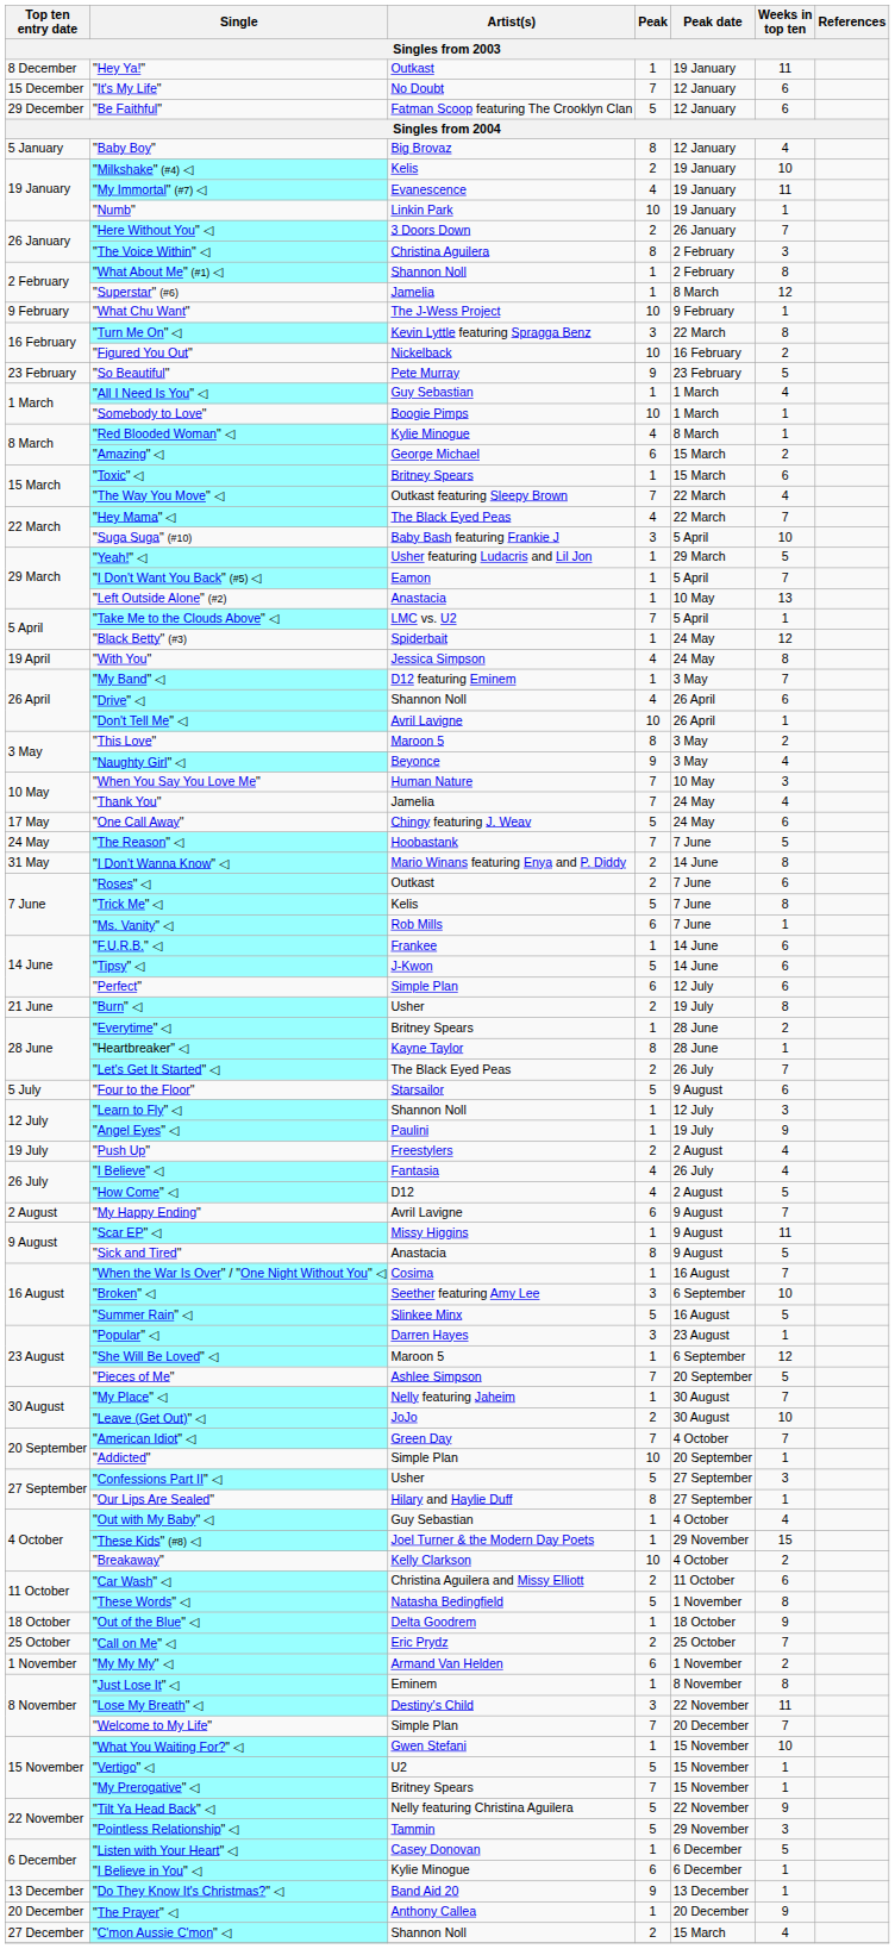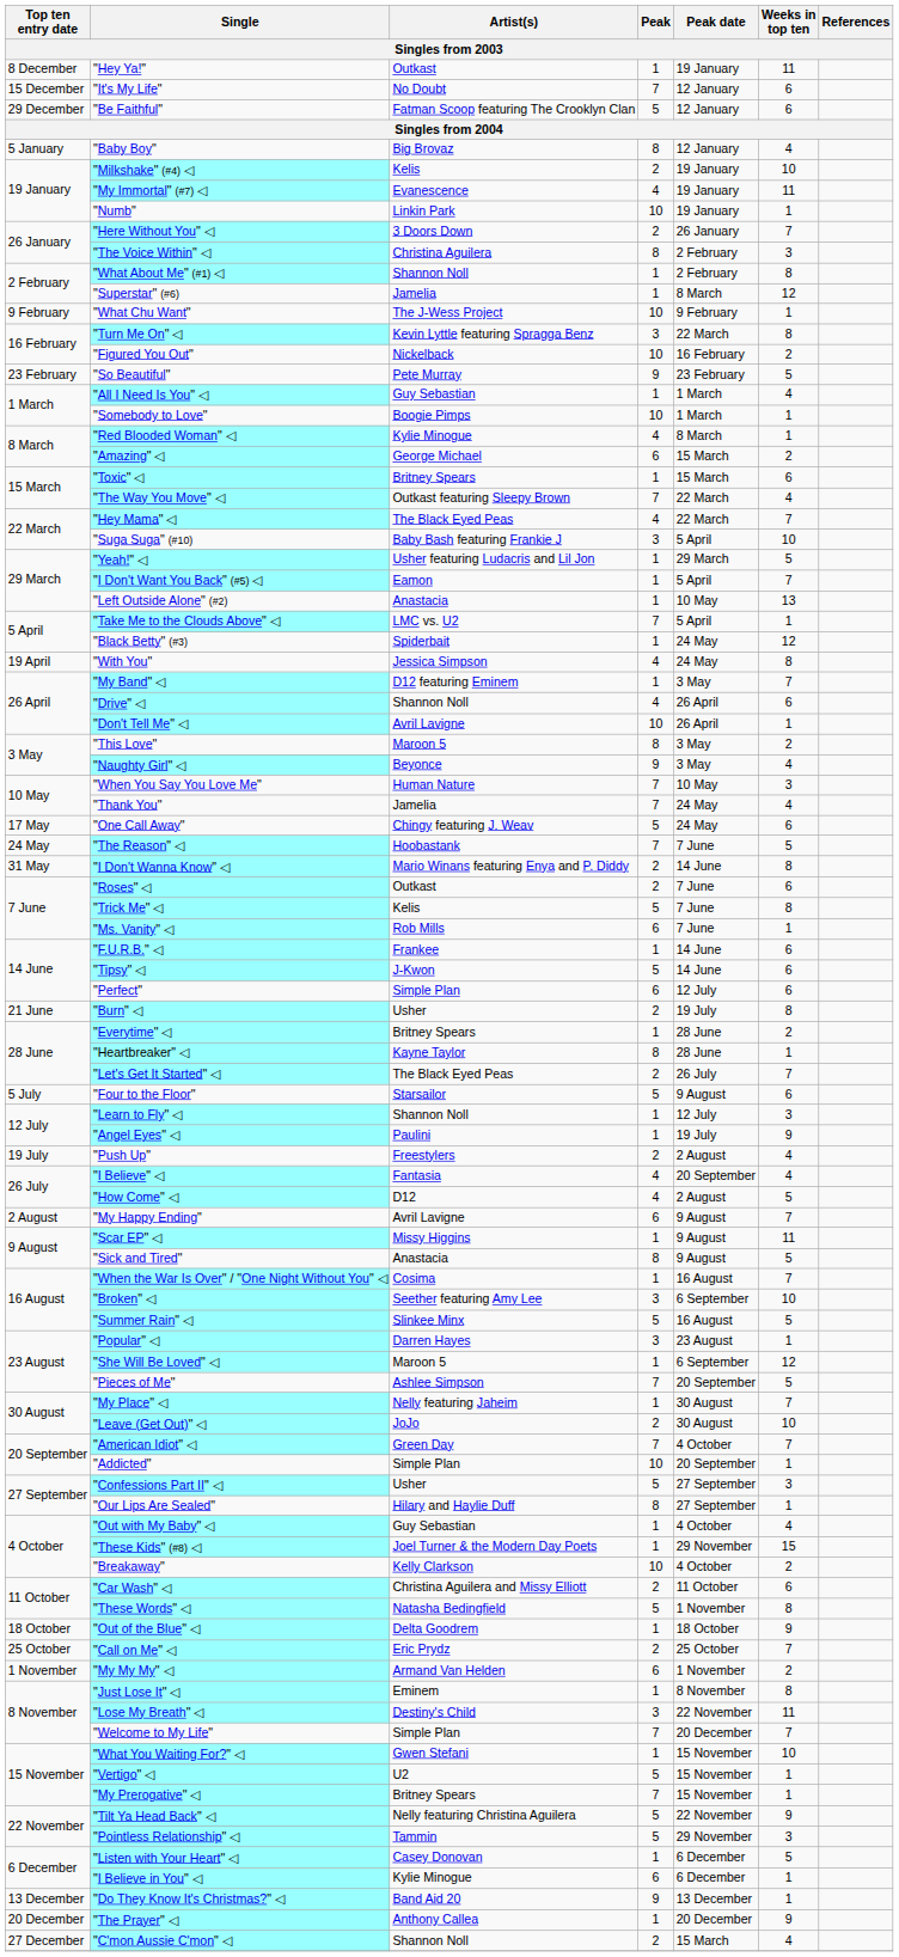"I Believe" ◁ | Peak date: 26 July -> 20 September
